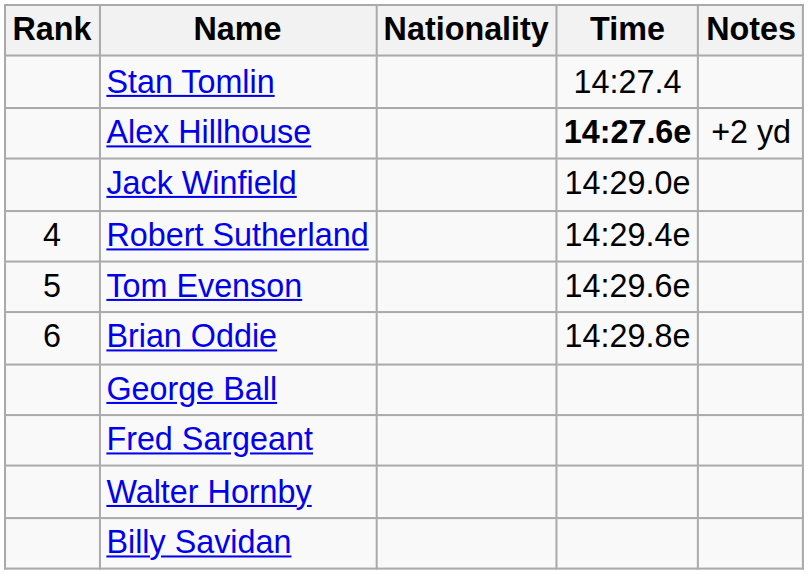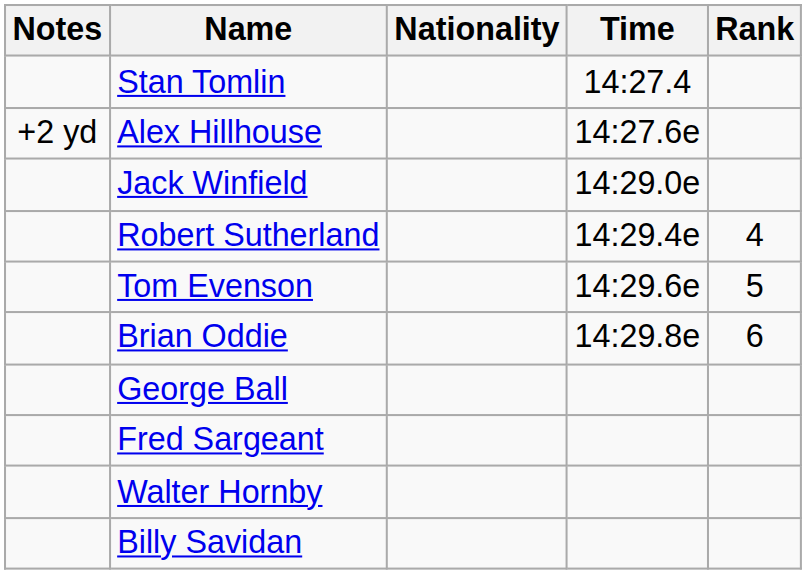columns swapped: Rank <-> Notes
Alex Hillhouse | Time: bold -> normal
